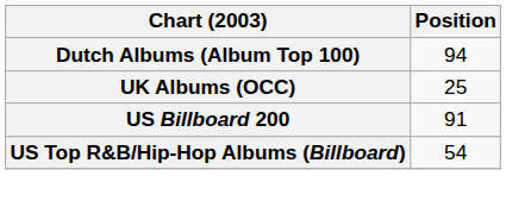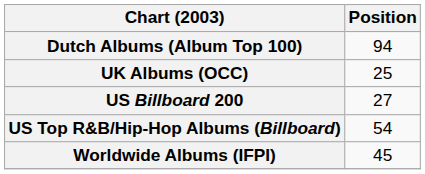US Billboard 200 | Position: 91 -> 27
+ row: Worldwide Albums (IFPI) | 45
